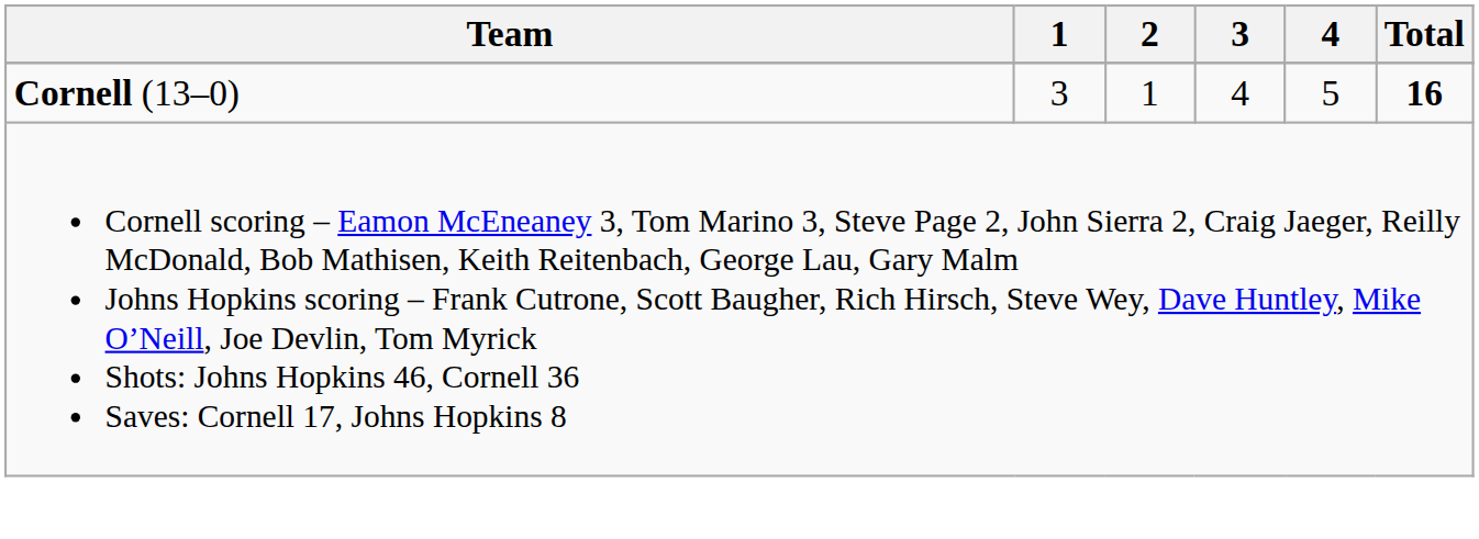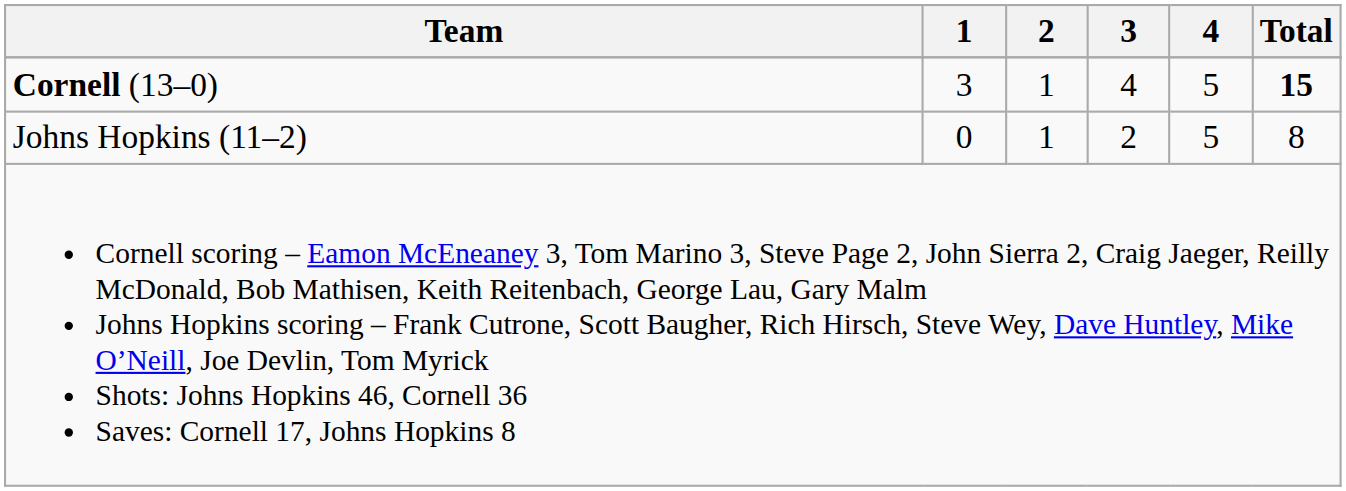Cornell (13–0) | Total: 16 -> 15
+ row: Johns Hopkins (11–2) | 0 | 1 | 2 | 5 | 8
